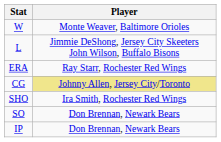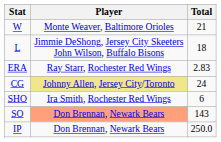+ column: Total | 21 | 18 | 2.83 | 24 | 6 | 143 | 250.0
SO | Player: no background -> lightsalmon background
